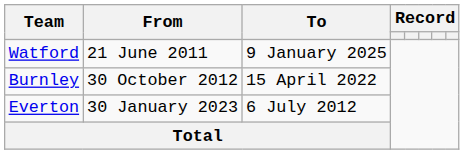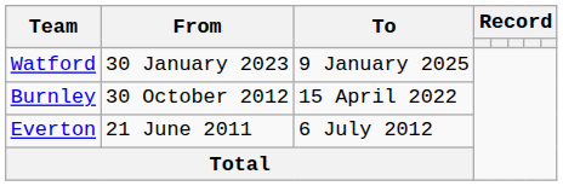Watford | From: 21 June 2011 -> 30 January 2023
Everton | From: 30 January 2023 -> 21 June 2011
